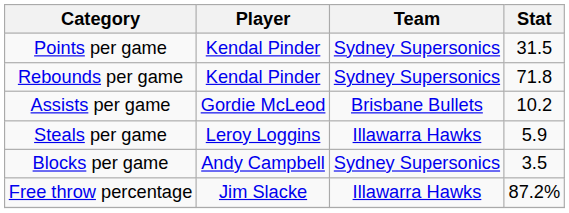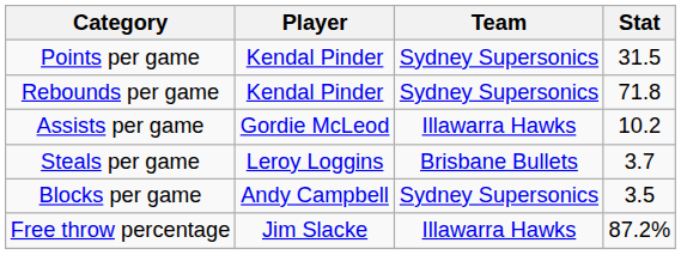Assists per game | Team: Brisbane Bullets -> Illawarra Hawks
Steals per game | Team: Illawarra Hawks -> Brisbane Bullets
Steals per game | Stat: 5.9 -> 3.7
